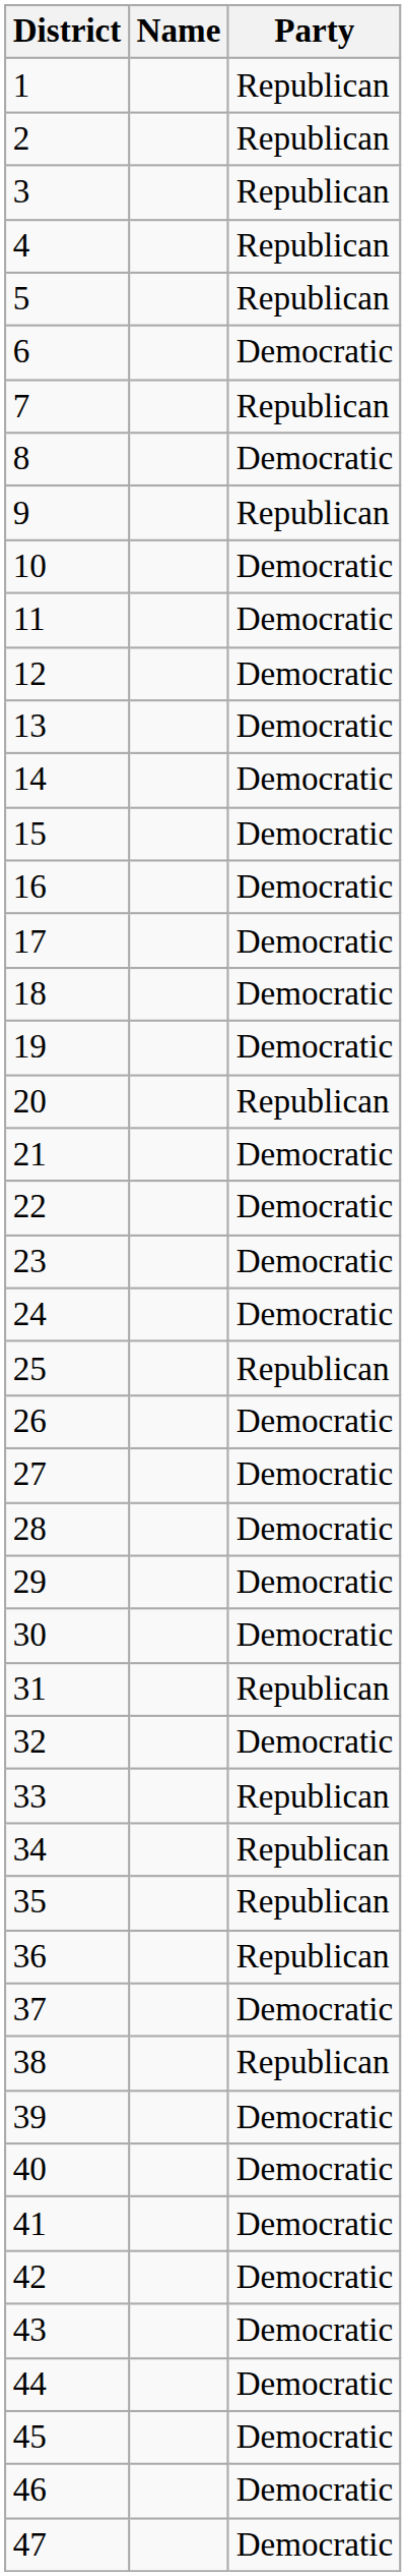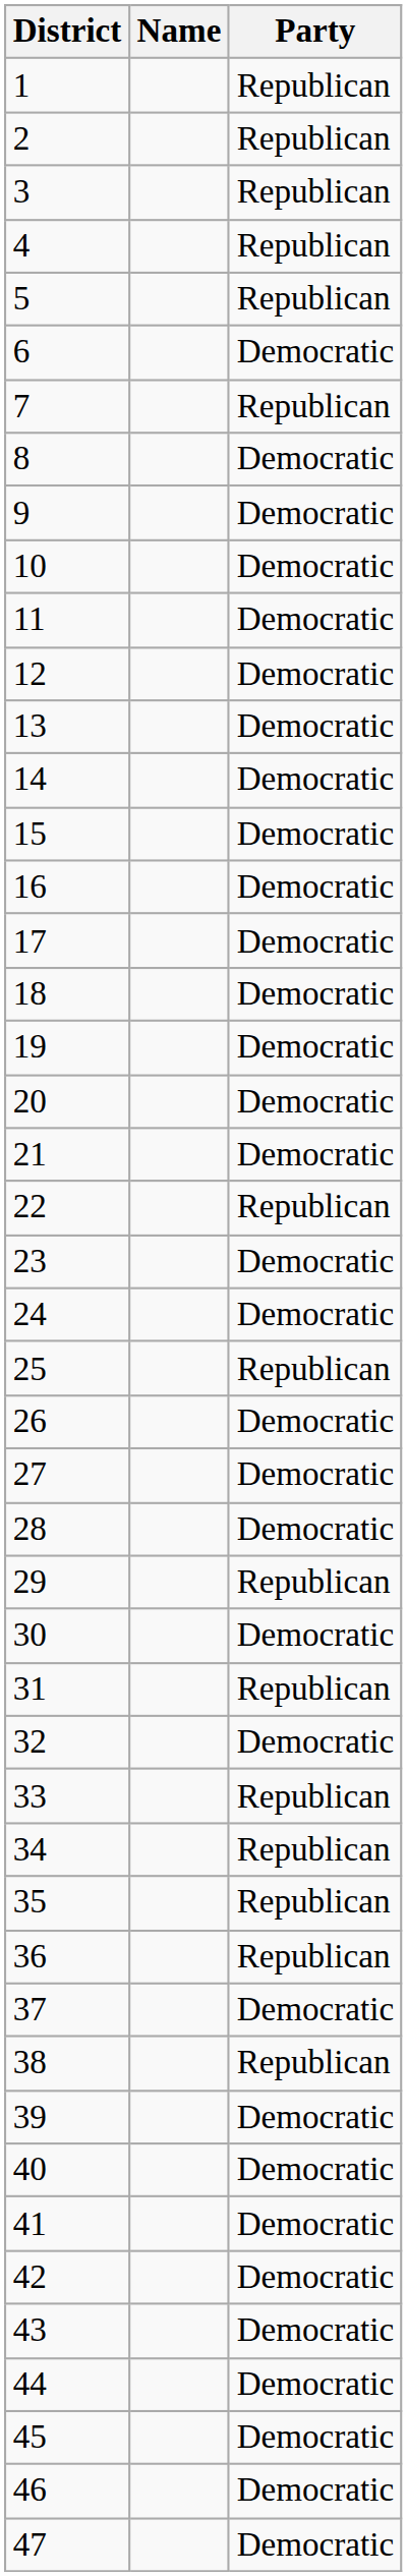9 | Party: Republican -> Democratic
20 | Party: Republican -> Democratic
22 | Party: Democratic -> Republican
29 | Party: Democratic -> Republican
